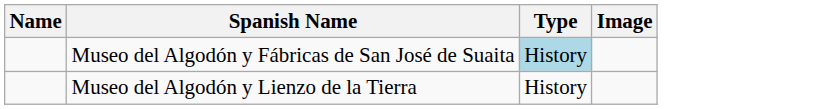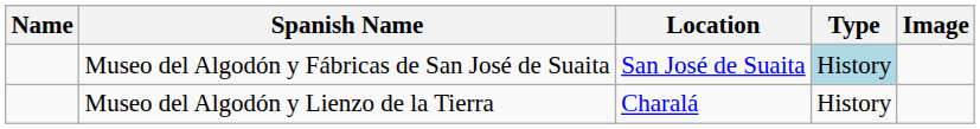+ column: Location | San José de Suaita | Charalá
